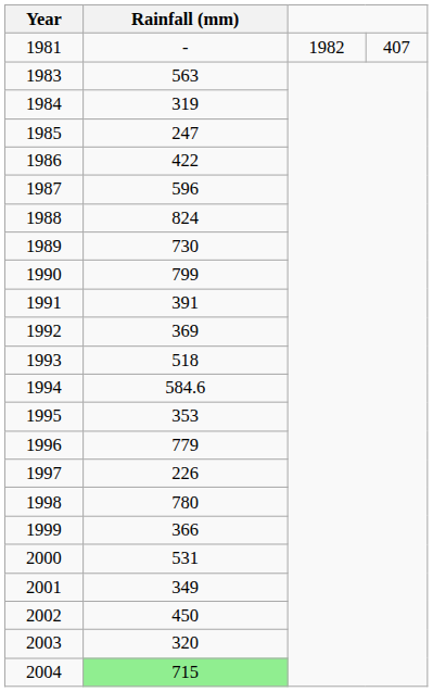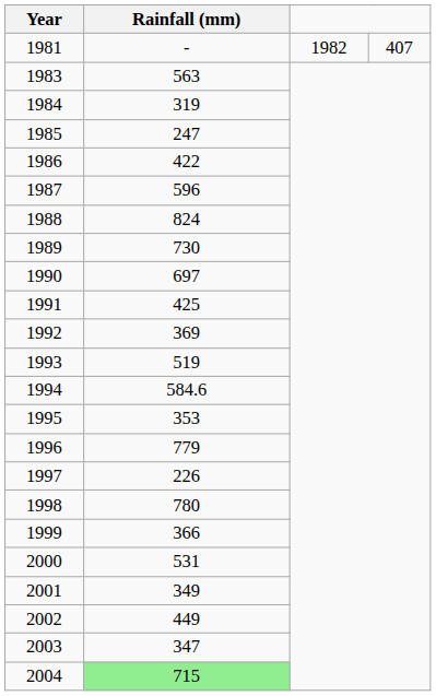1990 | Rainfall (mm): 799 -> 697
1991 | Rainfall (mm): 391 -> 425
1993 | Rainfall (mm): 518 -> 519
2002 | Rainfall (mm): 450 -> 449
2003 | Rainfall (mm): 320 -> 347
